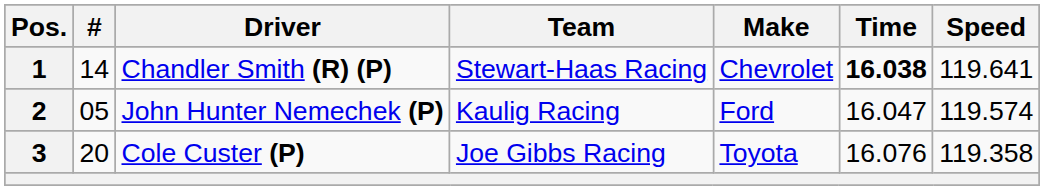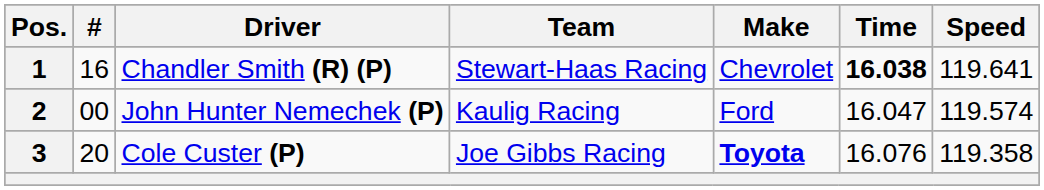1 | #: 14 -> 16
2 | #: 05 -> 00
3 | Make: normal -> bold
